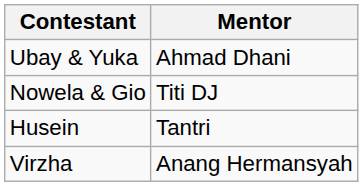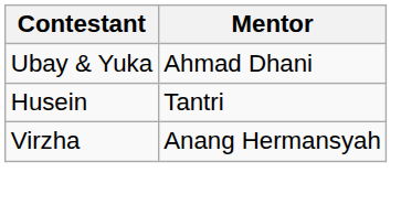- row: Nowela & Gio | Titi DJ
